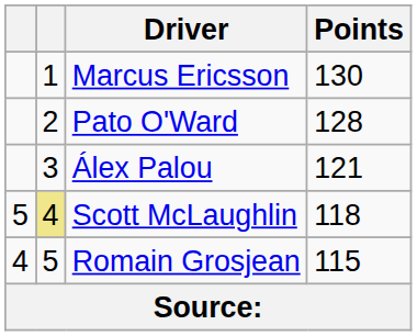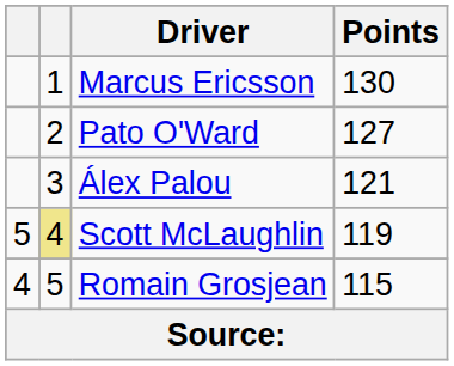Pato O'Ward | Points: 128 -> 127
Scott McLaughlin | Points: 118 -> 119
